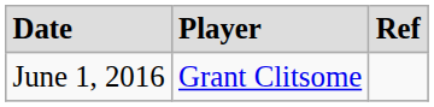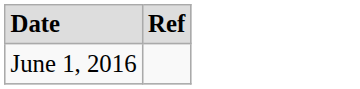- column: Player | Grant Clitsome
